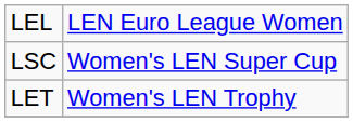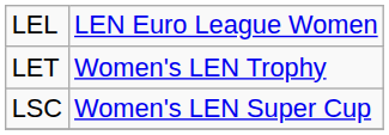rows swapped: LET <-> LSC
